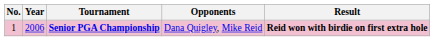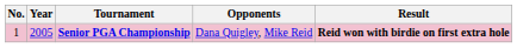Senior PGA Championship | Year: 2006 -> 2005
